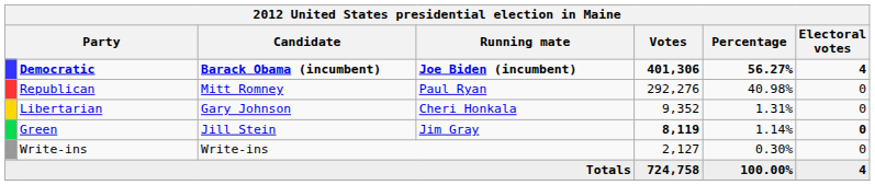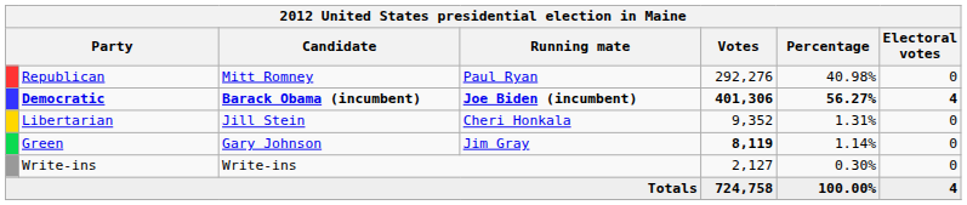rows swapped: Democratic <-> Republican
Libertarian | Candidate: Gary Johnson -> Jill Stein
Green | Candidate: Jill Stein -> Gary Johnson
Green | Electoral votes: bold -> normal
